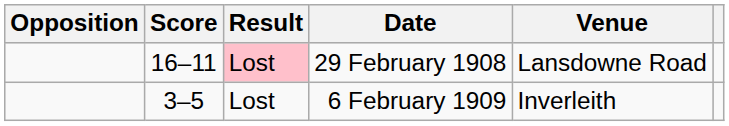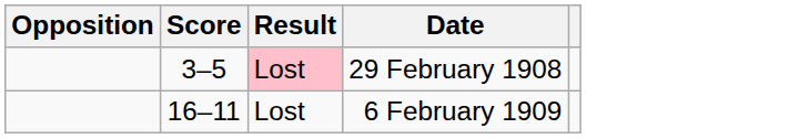- column: Venue | Lansdowne Road | Inverleith
29 February 1908 | Score: 16–11 -> 3–5
6 February 1909 | Score: 3–5 -> 16–11
